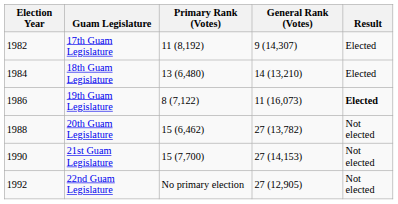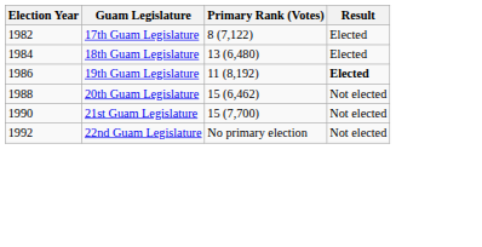- column: General Rank (Votes) | 9 (14,307) | 14 (13,210) | 11 (16,073) | 27 (13,782) | 27 (14,153) | 27 (12,905)
17th Guam Legislature | Primary Rank (Votes): 11 (8,192) -> 8 (7,122)
19th Guam Legislature | Primary Rank (Votes): 8 (7,122) -> 11 (8,192)
